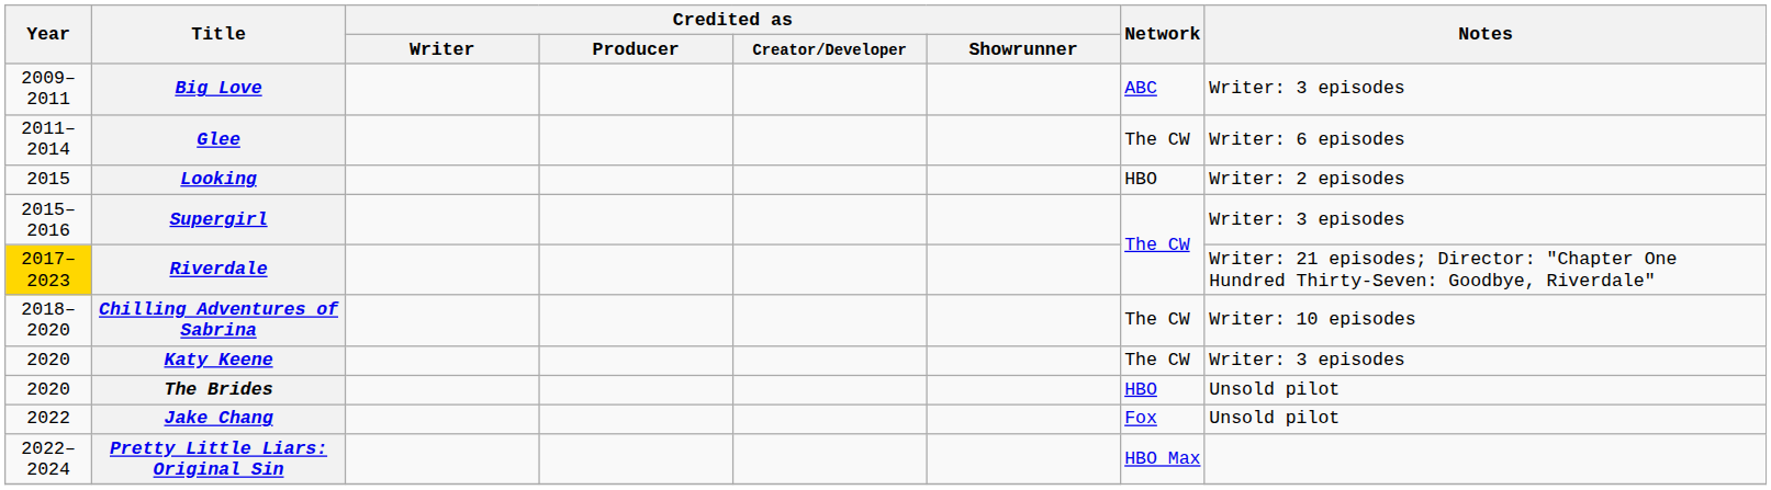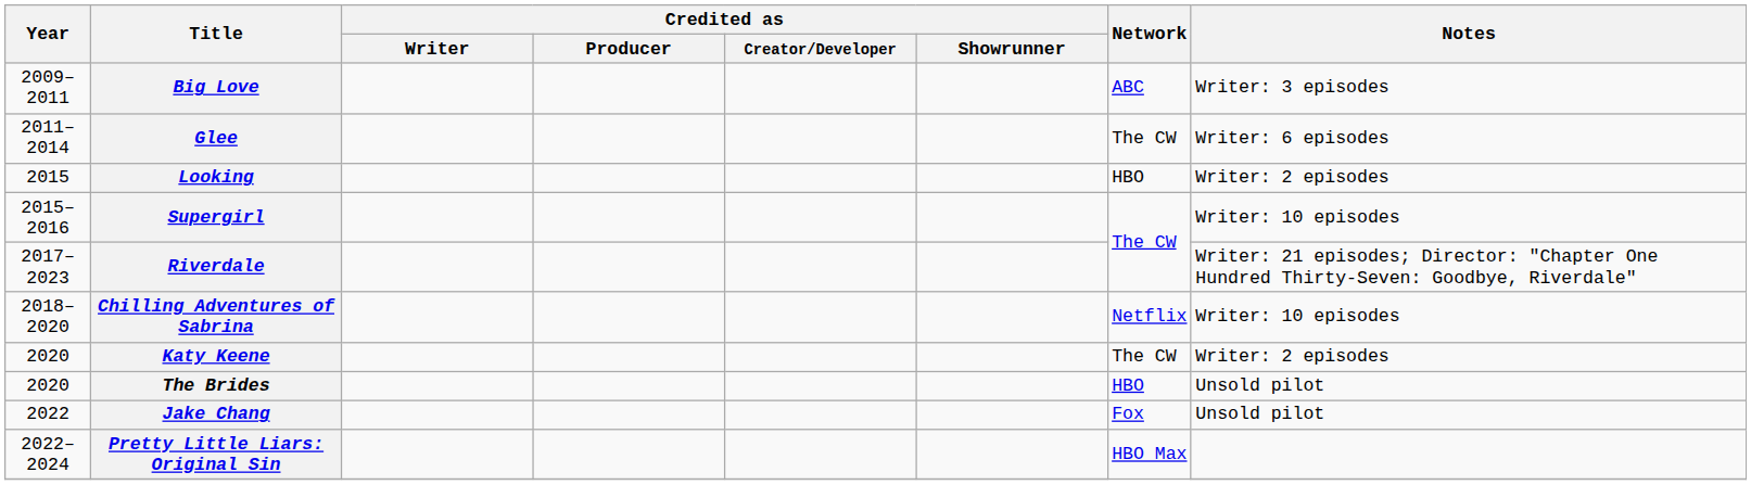Supergirl | Notes: Writer: 3 episodes -> Writer: 10 episodes
Riverdale | Year: gold background -> no background
Chilling Adventures of Sabrina | Network: The CW -> Netflix
Katy Keene | Notes: Writer: 3 episodes -> Writer: 2 episodes
